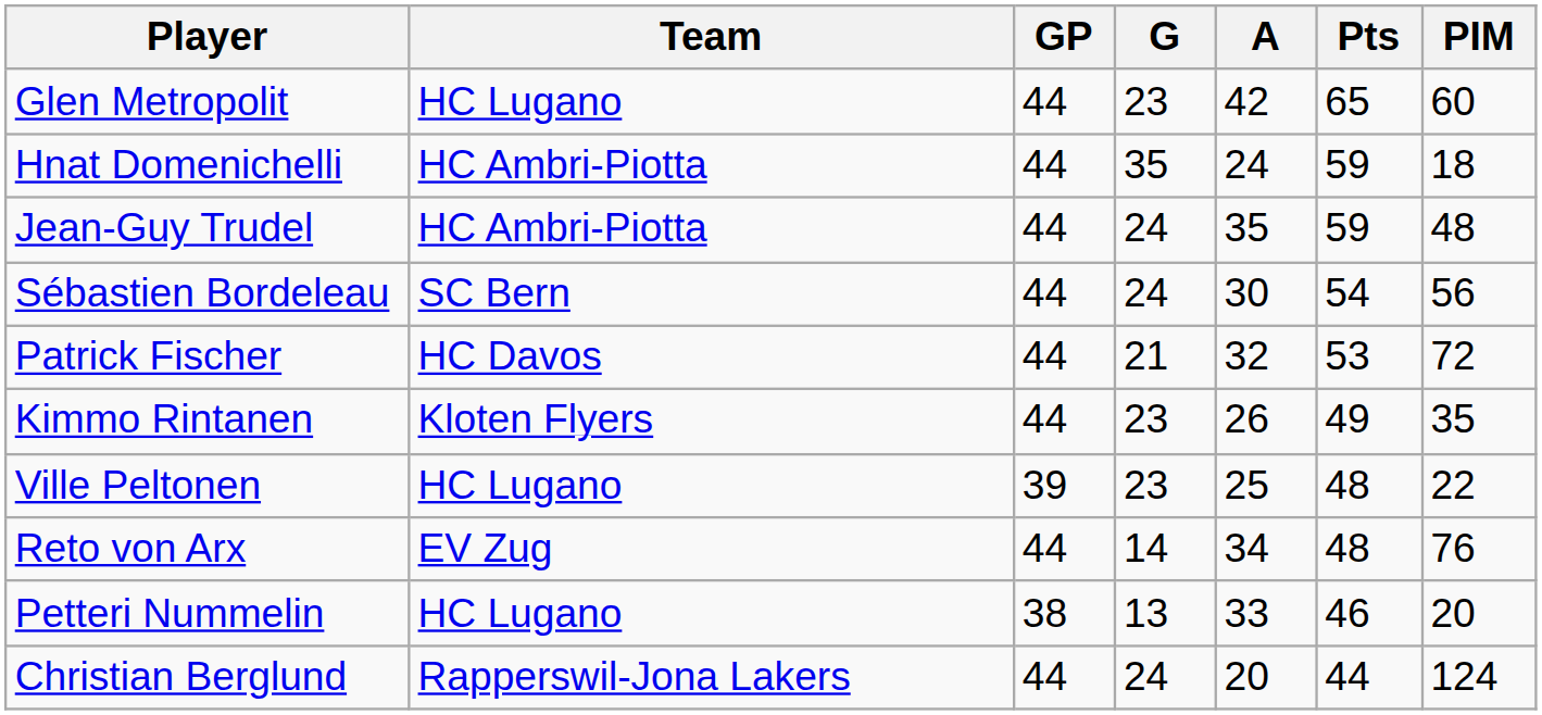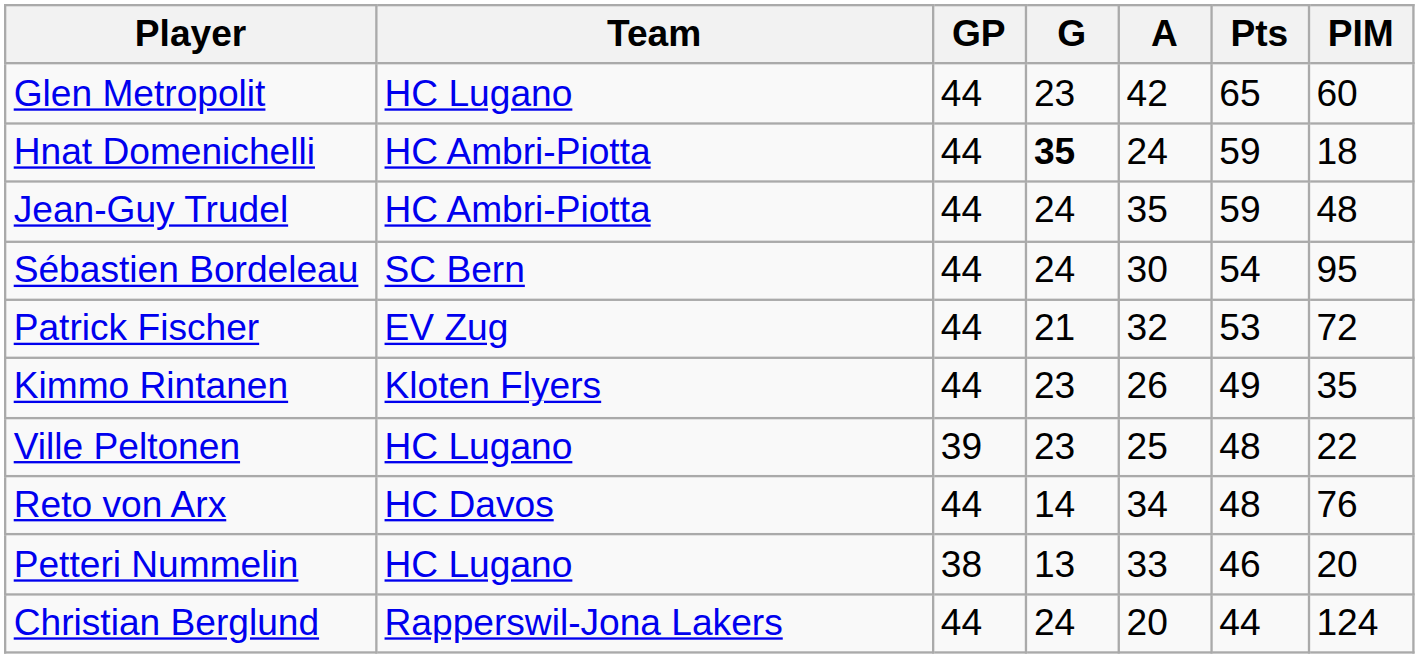Hnat Domenichelli | G: normal -> bold
Sébastien Bordeleau | PIM: 56 -> 95
Patrick Fischer | Team: HC Davos -> EV Zug
Reto von Arx | Team: EV Zug -> HC Davos
